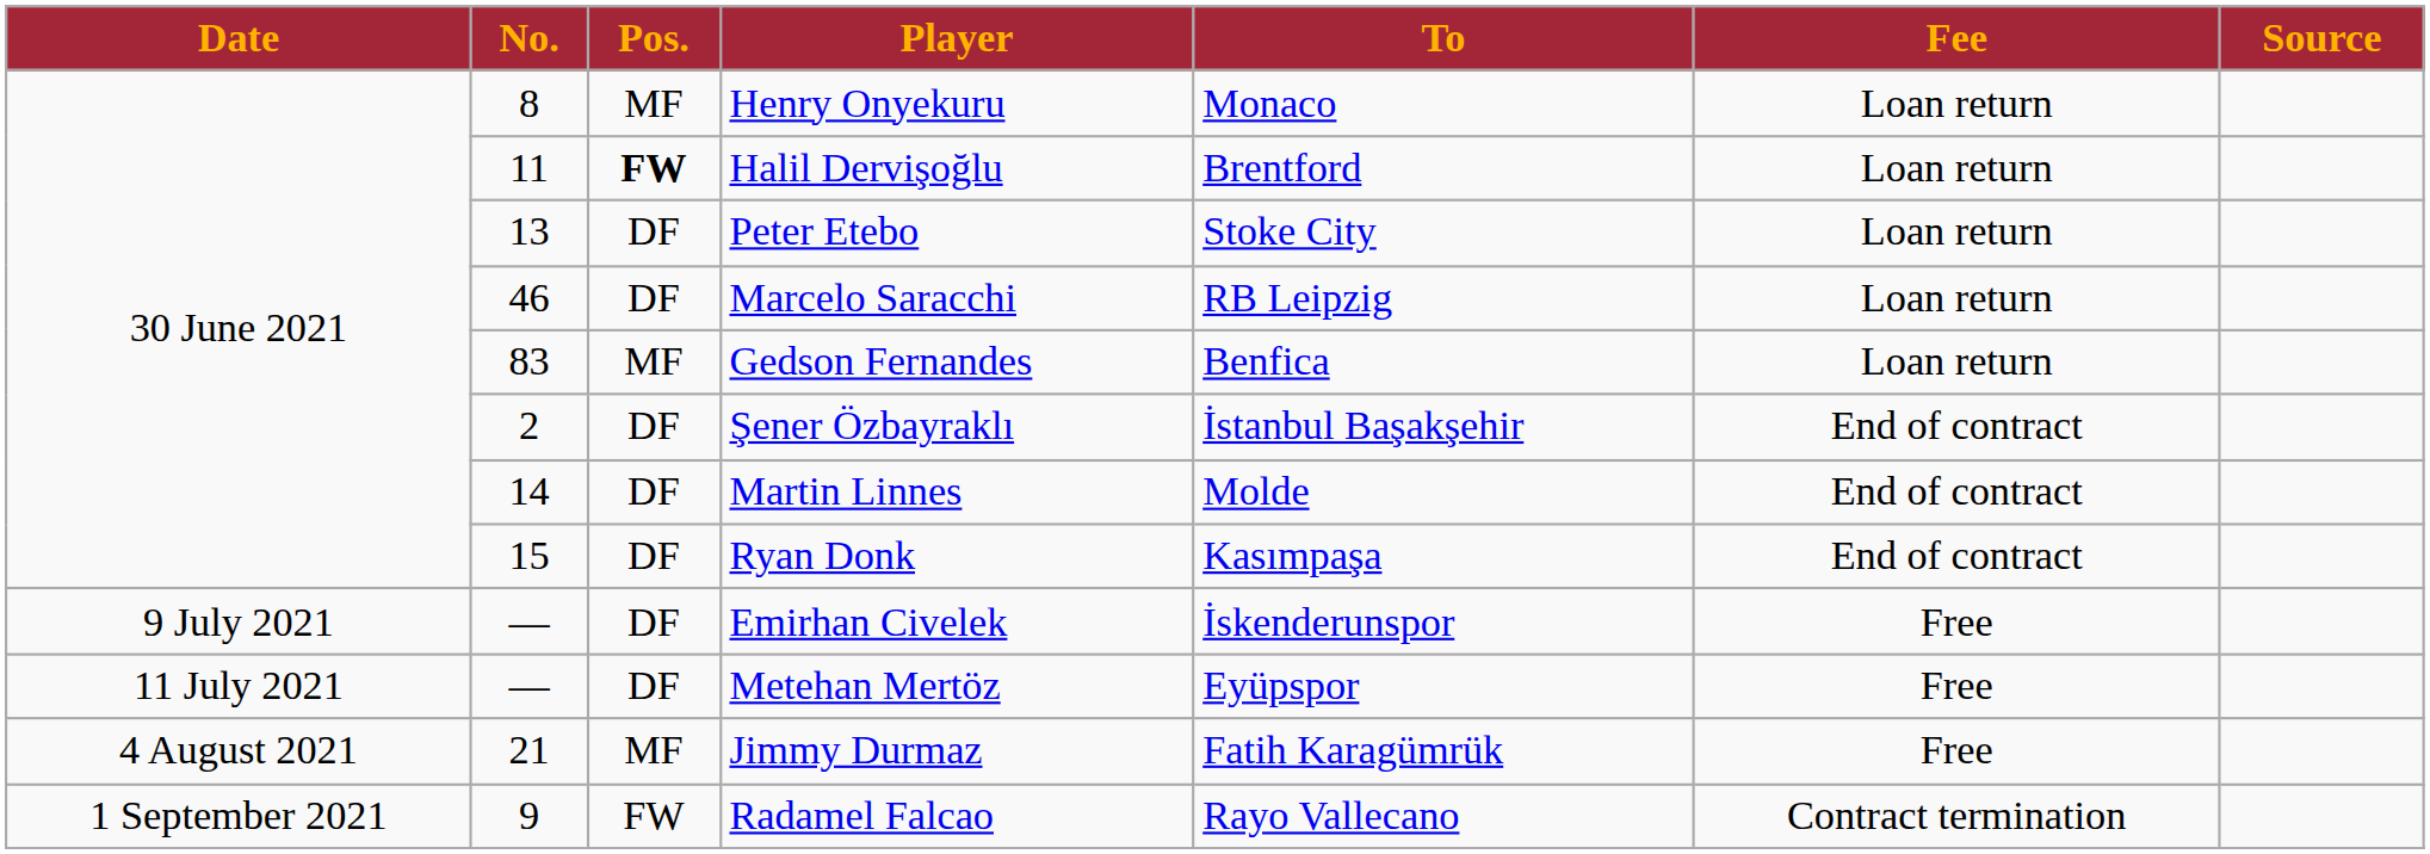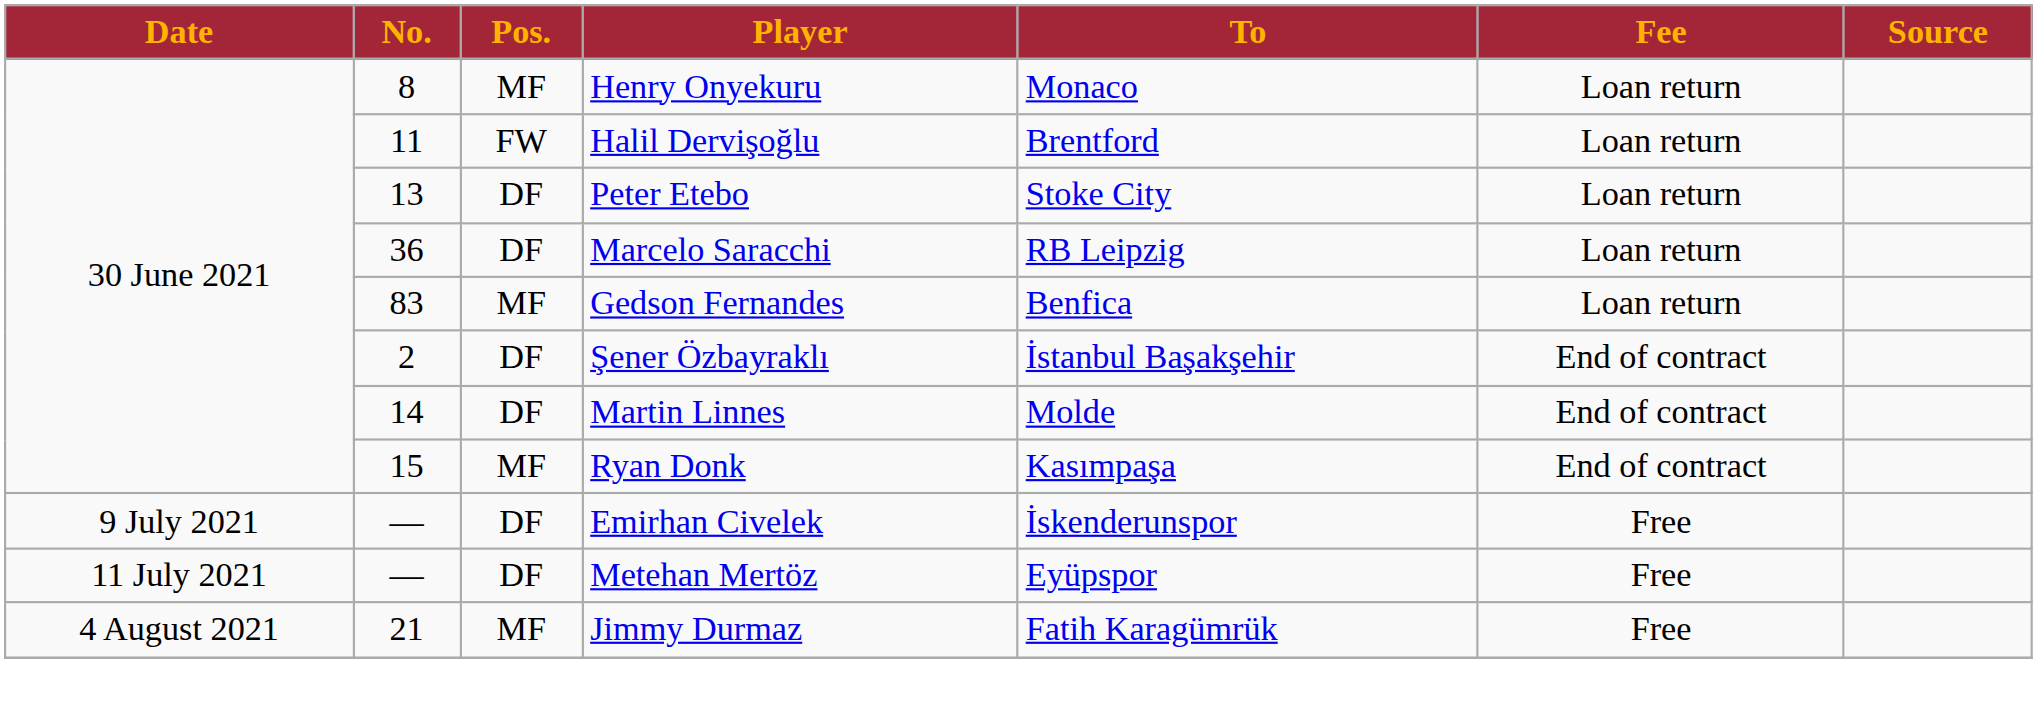Halil Dervişoğlu | Pos.: bold -> normal
Marcelo Saracchi | No.: 46 -> 36
Ryan Donk | Pos.: DF -> MF
- row: 1 September 2021 | 9 | FW | Radamel Falcao | Rayo Vallecano | Contract termination
